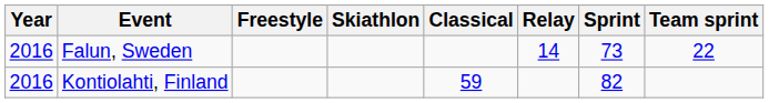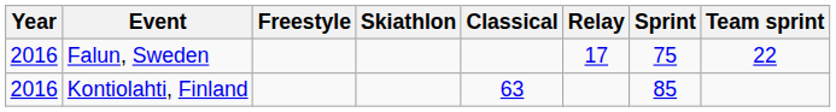Falun, Sweden | Relay: 14 -> 17
Falun, Sweden | Sprint: 73 -> 75
Kontiolahti, Finland | Classical: 59 -> 63
Kontiolahti, Finland | Sprint: 82 -> 85
